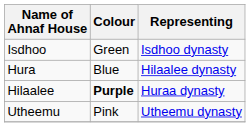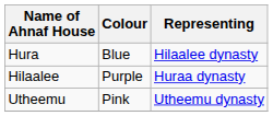- row: Isdhoo | Green | Isdhoo dynasty
Hilaalee | Colour: bold -> normal
